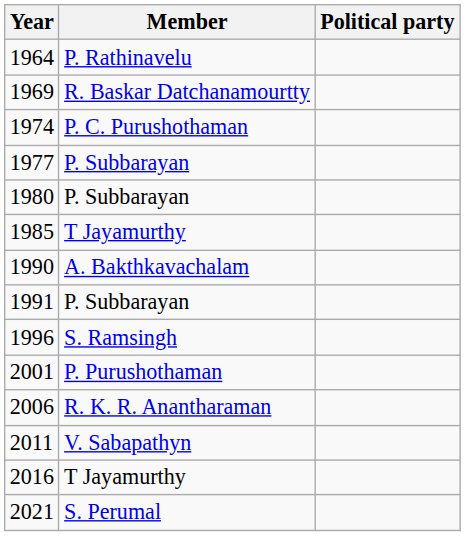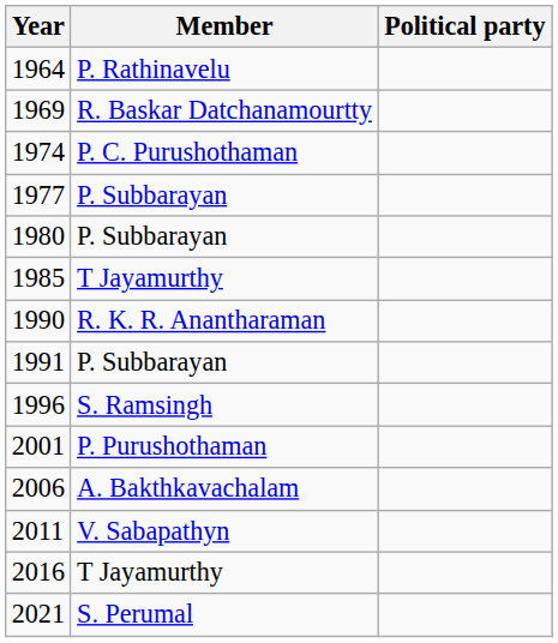1990 | Member: A. Bakthkavachalam -> R. K. R. Anantharaman
2006 | Member: R. K. R. Anantharaman -> A. Bakthkavachalam
